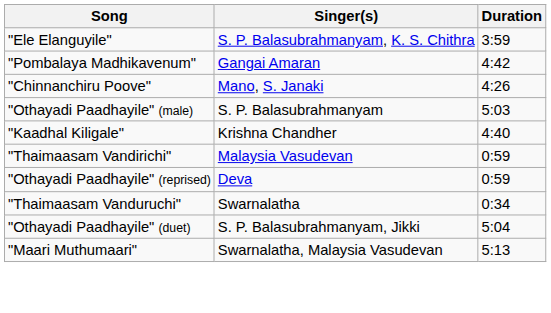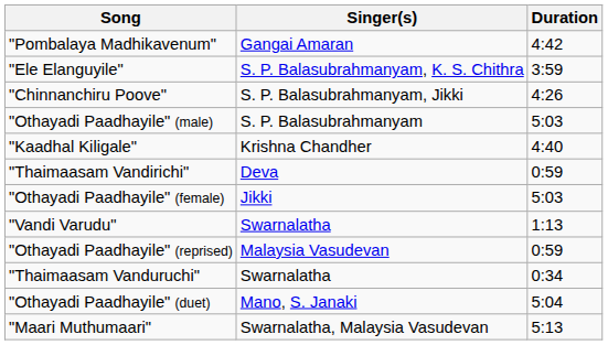rows swapped: "Ele Elanguyile" <-> "Pombalaya Madhikavenum"
"Chinnanchiru Poove" | Singer(s): Mano, S. Janaki -> S. P. Balasubrahmanyam, Jikki
"Thaimaasam Vandirichi" | Singer(s): Malaysia Vasudevan -> Deva
+ row: "Othayadi Paadhayile" (female) | Jikki | 5:03
+ row: "Vandi Varudu" | Swarnalatha | 1:13
"Othayadi Paadhayile" (reprised) | Singer(s): Deva -> Malaysia Vasudevan
"Othayadi Paadhayile" (duet) | Singer(s): S. P. Balasubrahmanyam, Jikki -> Mano, S. Janaki
